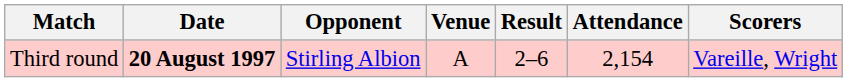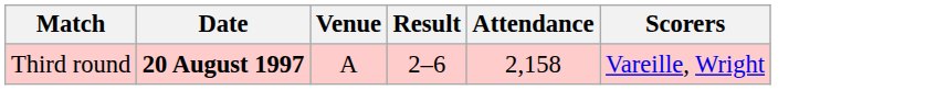- column: Opponent | Stirling Albion
Third round | Attendance: 2,154 -> 2,158
